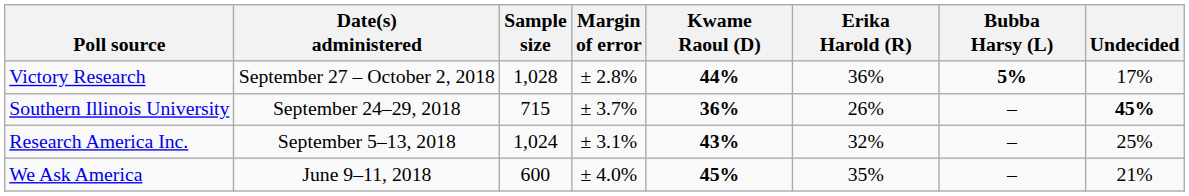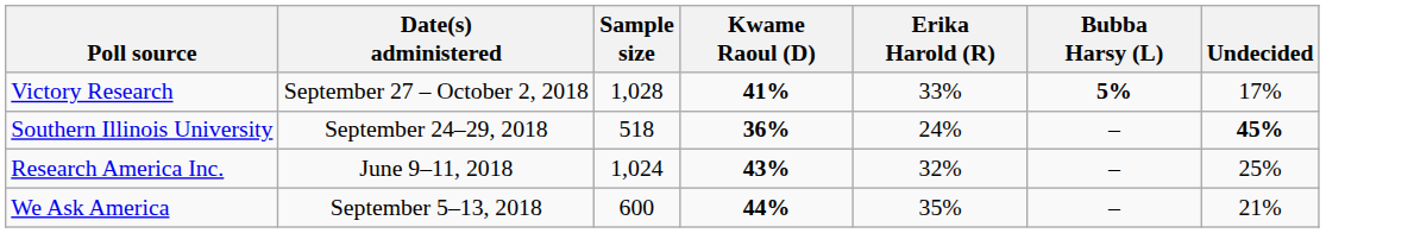- column: Margin of error | ± 2.8% | ± 3.7% | ± 3.1% | ± 4.0%
Victory Research | Kwame Raoul (D): 44% -> 41%
Victory Research | Erika Harold (R): 36% -> 33%
Southern Illinois University | Sample size: 715 -> 518
Southern Illinois University | Erika Harold (R): 26% -> 24%
Research America Inc. | Date(s) administered: September 5–13, 2018 -> June 9–11, 2018
We Ask America | Date(s) administered: June 9–11, 2018 -> September 5–13, 2018
We Ask America | Kwame Raoul (D): 45% -> 44%
